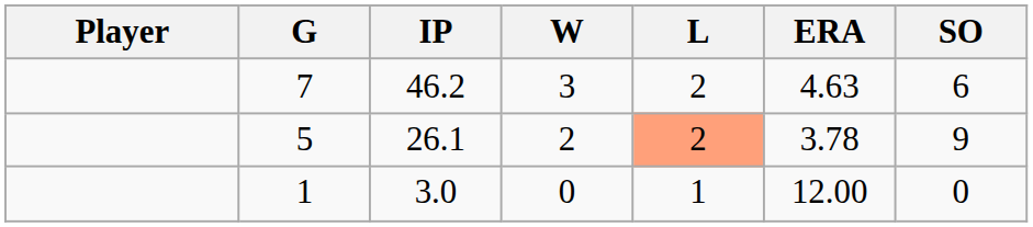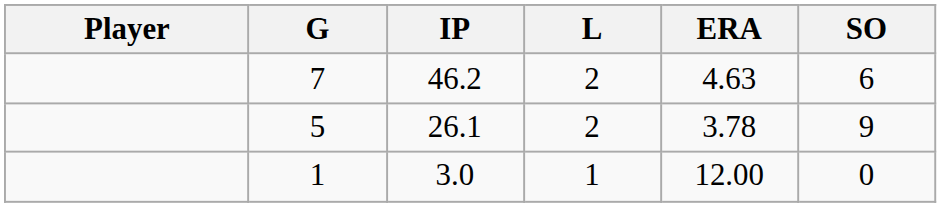- column: W | 3 | 2 | 0
5 | L: lightsalmon background -> no background
